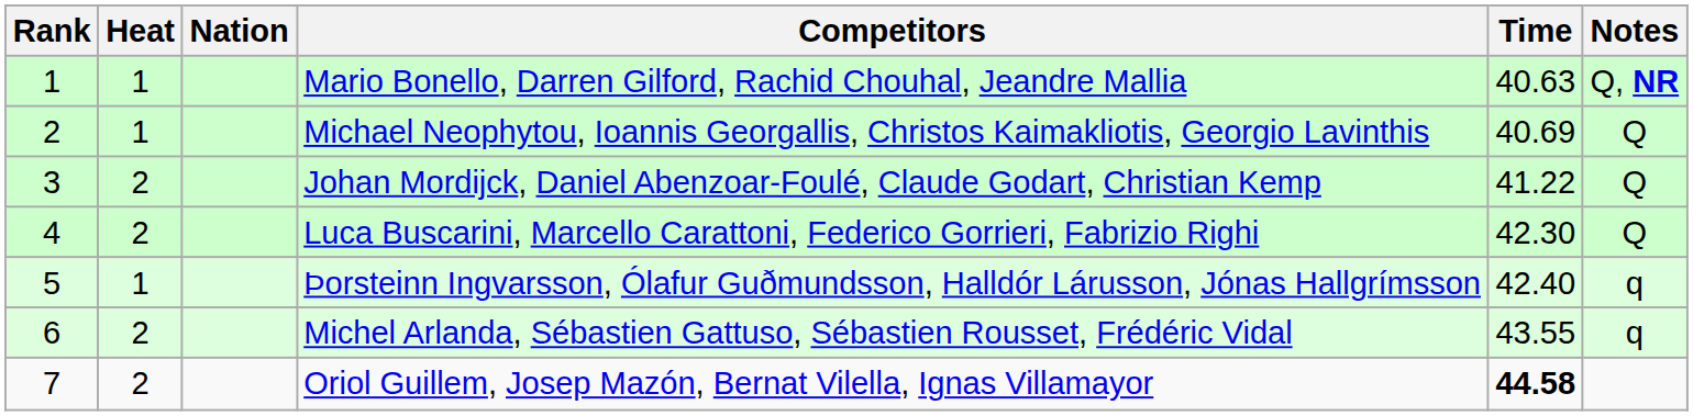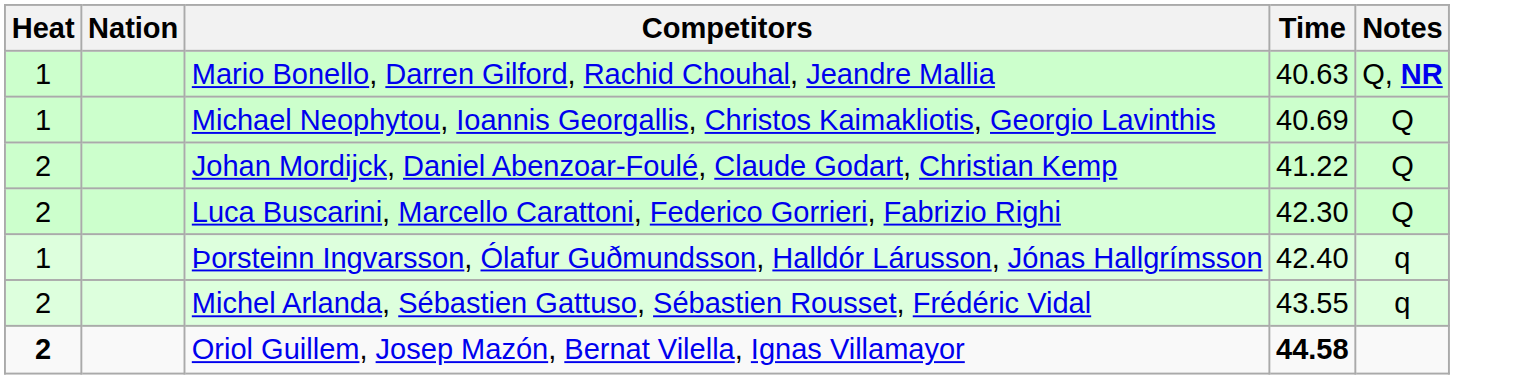- column: Rank | 1 | 2 | 3 | 4 | 5 | 6 | 7
Oriol Guillem, Josep Mazón, Bernat Vilella, Ignas Villamayor | Heat: normal -> bold
